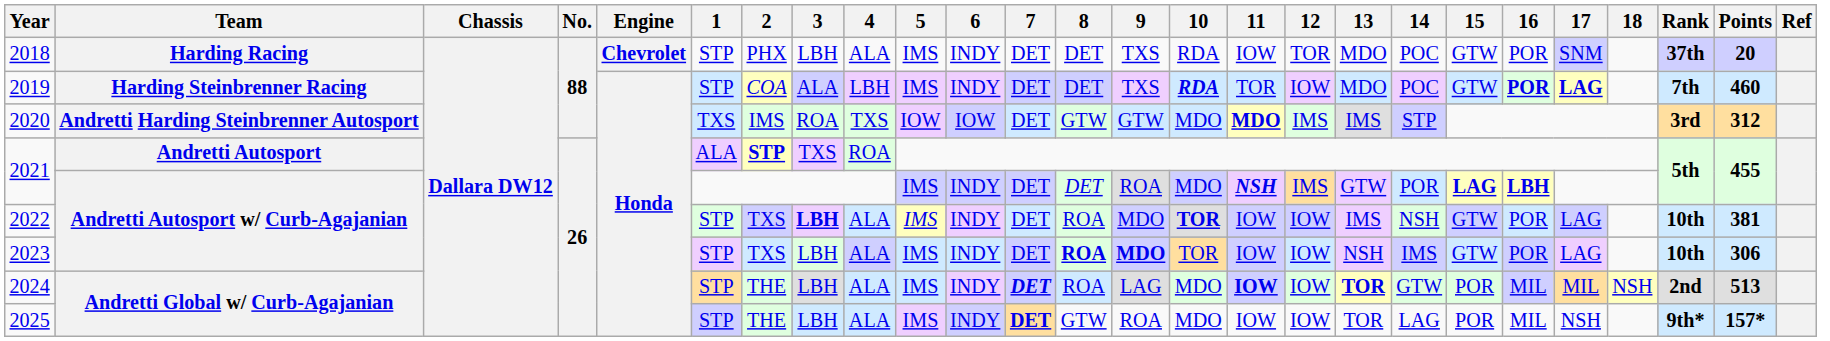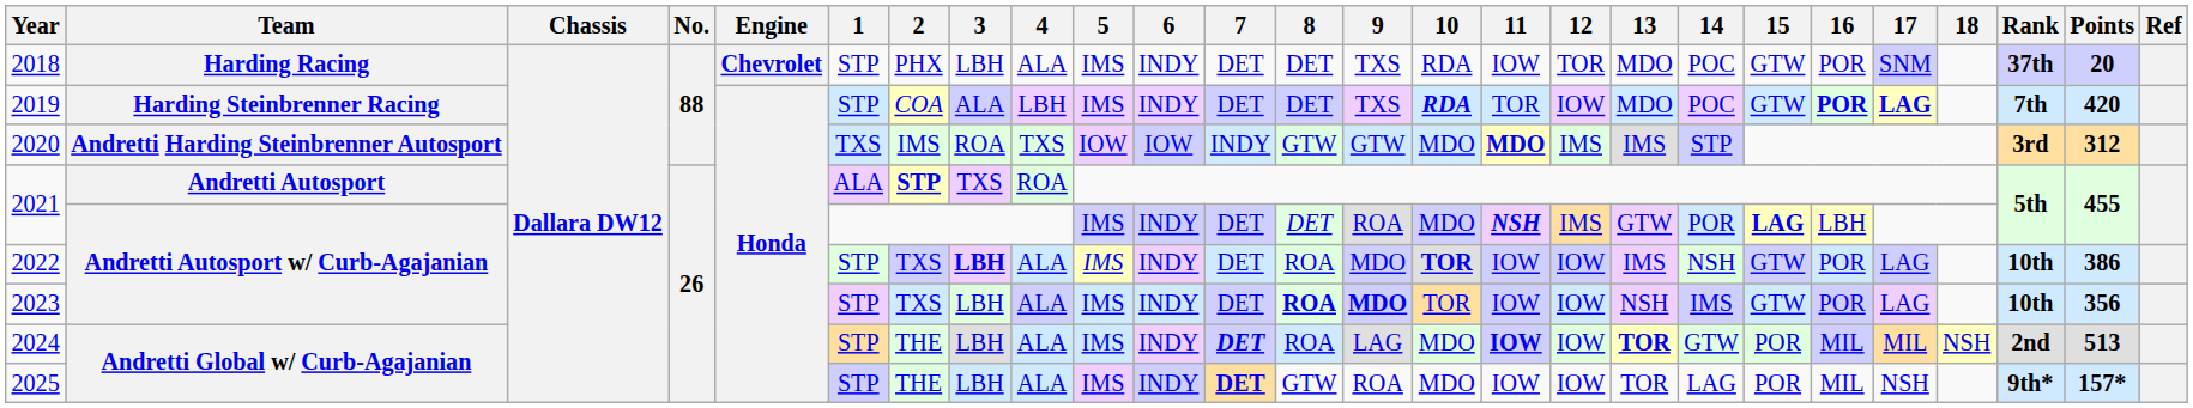2019 | Points: 460 -> 420
2020 | 7: DET -> INDY
2021 / Andretti Autosport w/ Curb-Agajanian | 16: bold -> normal
2022 | Points: 381 -> 386
2023 | Points: 306 -> 356
